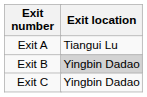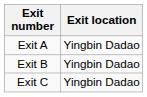Exit A | Exit location: Tiangui Lu -> Yingbin Dadao
Exit B | Exit location: lightgrey background -> no background
